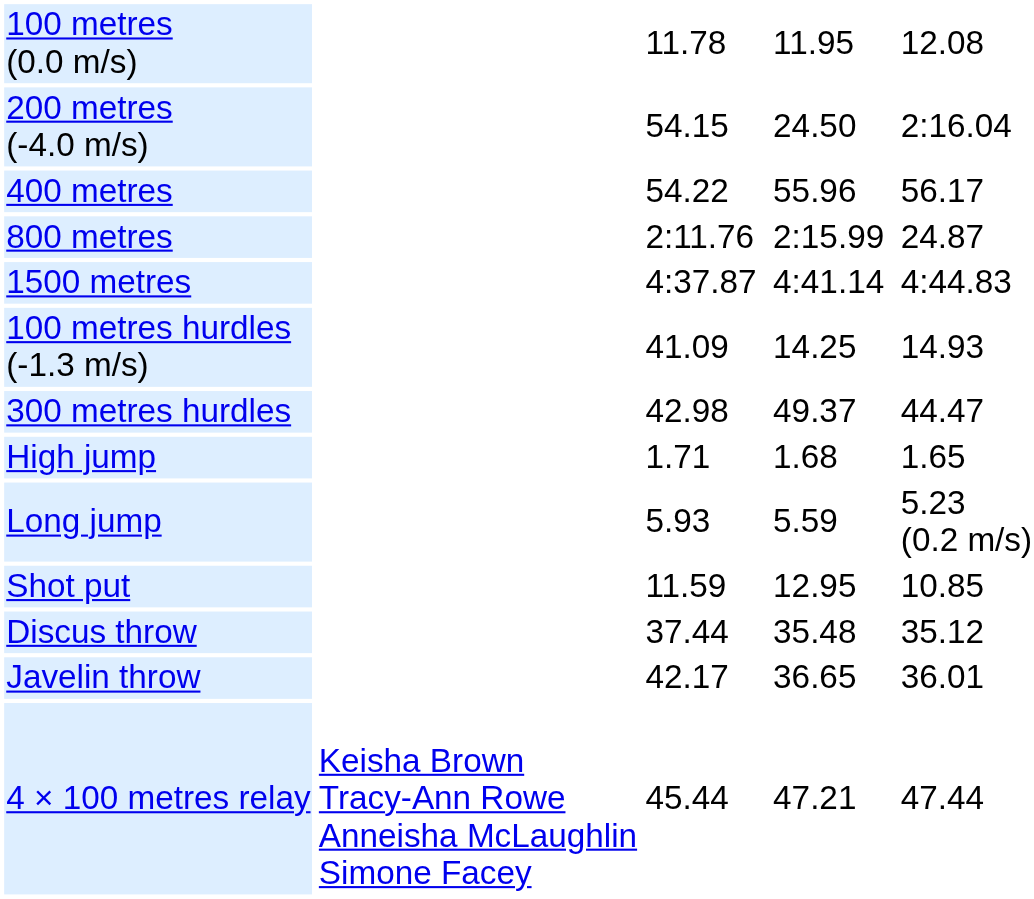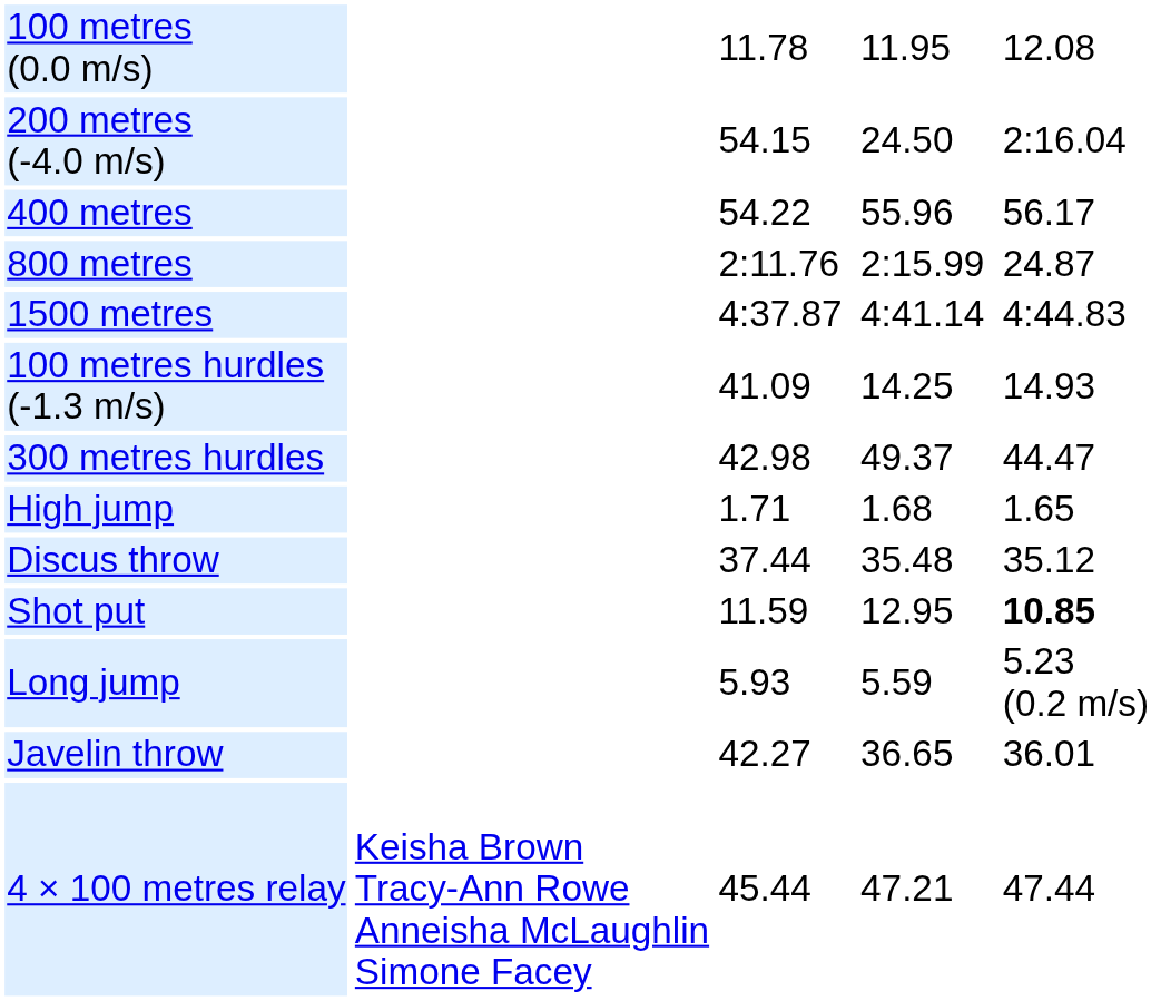rows swapped: Long jump <-> Discus throw
Shot put | column 7: normal -> bold
Javelin throw | column 3: 42.17 -> 42.27
